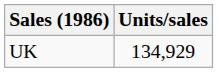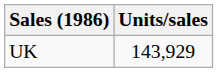UK | Units/sales: 134,929 -> 143,929
